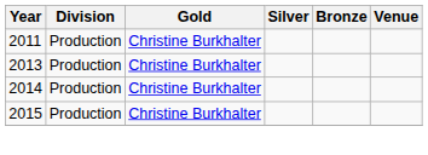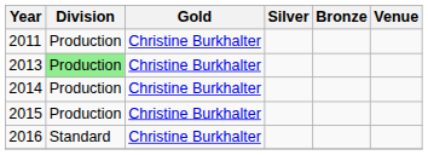2013 | Division: no background -> lightgreen background
+ row: 2016 | Standard | Christine Burkhalter
